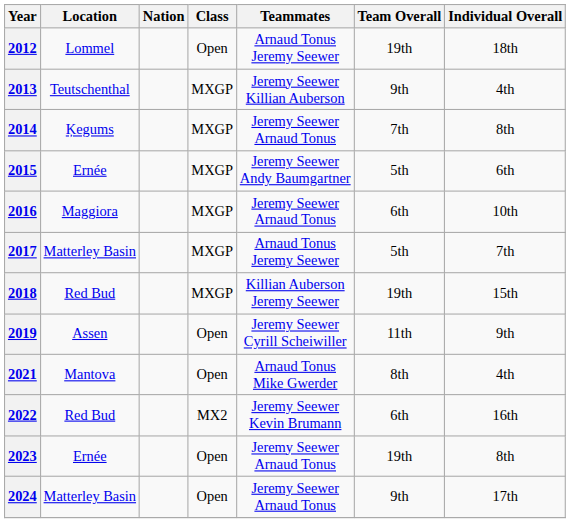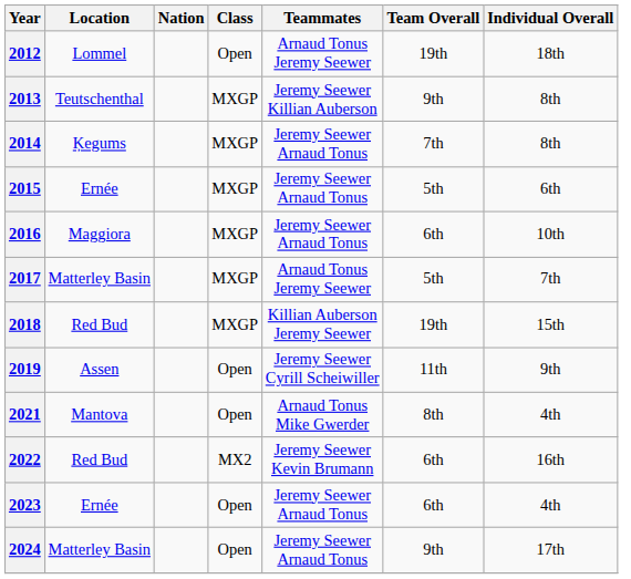2013 | Individual Overall: 4th -> 8th
2015 | Teammates: Jeremy Seewer Andy Baumgartner -> Jeremy Seewer Arnaud Tonus
2023 | Team Overall: 19th -> 6th
2023 | Individual Overall: 8th -> 4th
